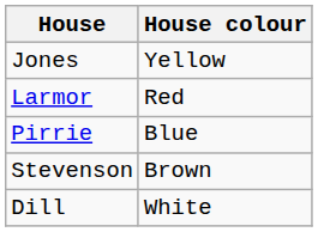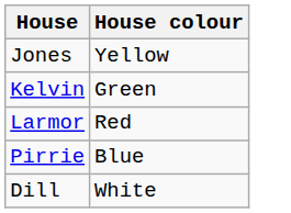+ row: Kelvin | Green
- row: Stevenson | Brown
